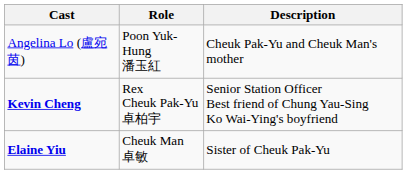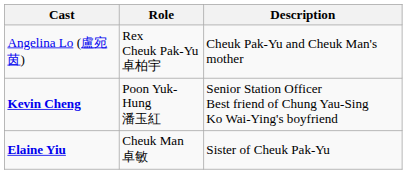Angelina Lo (盧宛茵) | Role: Poon Yuk-Hung 潘玉紅 -> Rex Cheuk Pak-Yu 卓柏宇
Kevin Cheng | Role: Rex Cheuk Pak-Yu 卓柏宇 -> Poon Yuk-Hung 潘玉紅
